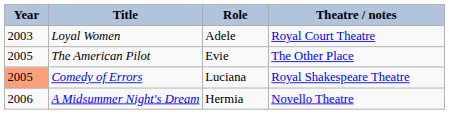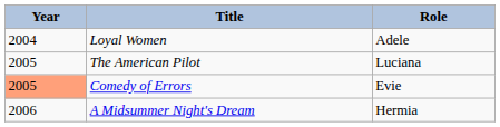- column: Theatre / notes | Royal Court Theatre | The Other Place | Royal Shakespeare Theatre | Novello Theatre
Loyal Women | Year: 2003 -> 2004
The American Pilot | Role: Evie -> Luciana
Comedy of Errors | Role: Luciana -> Evie
